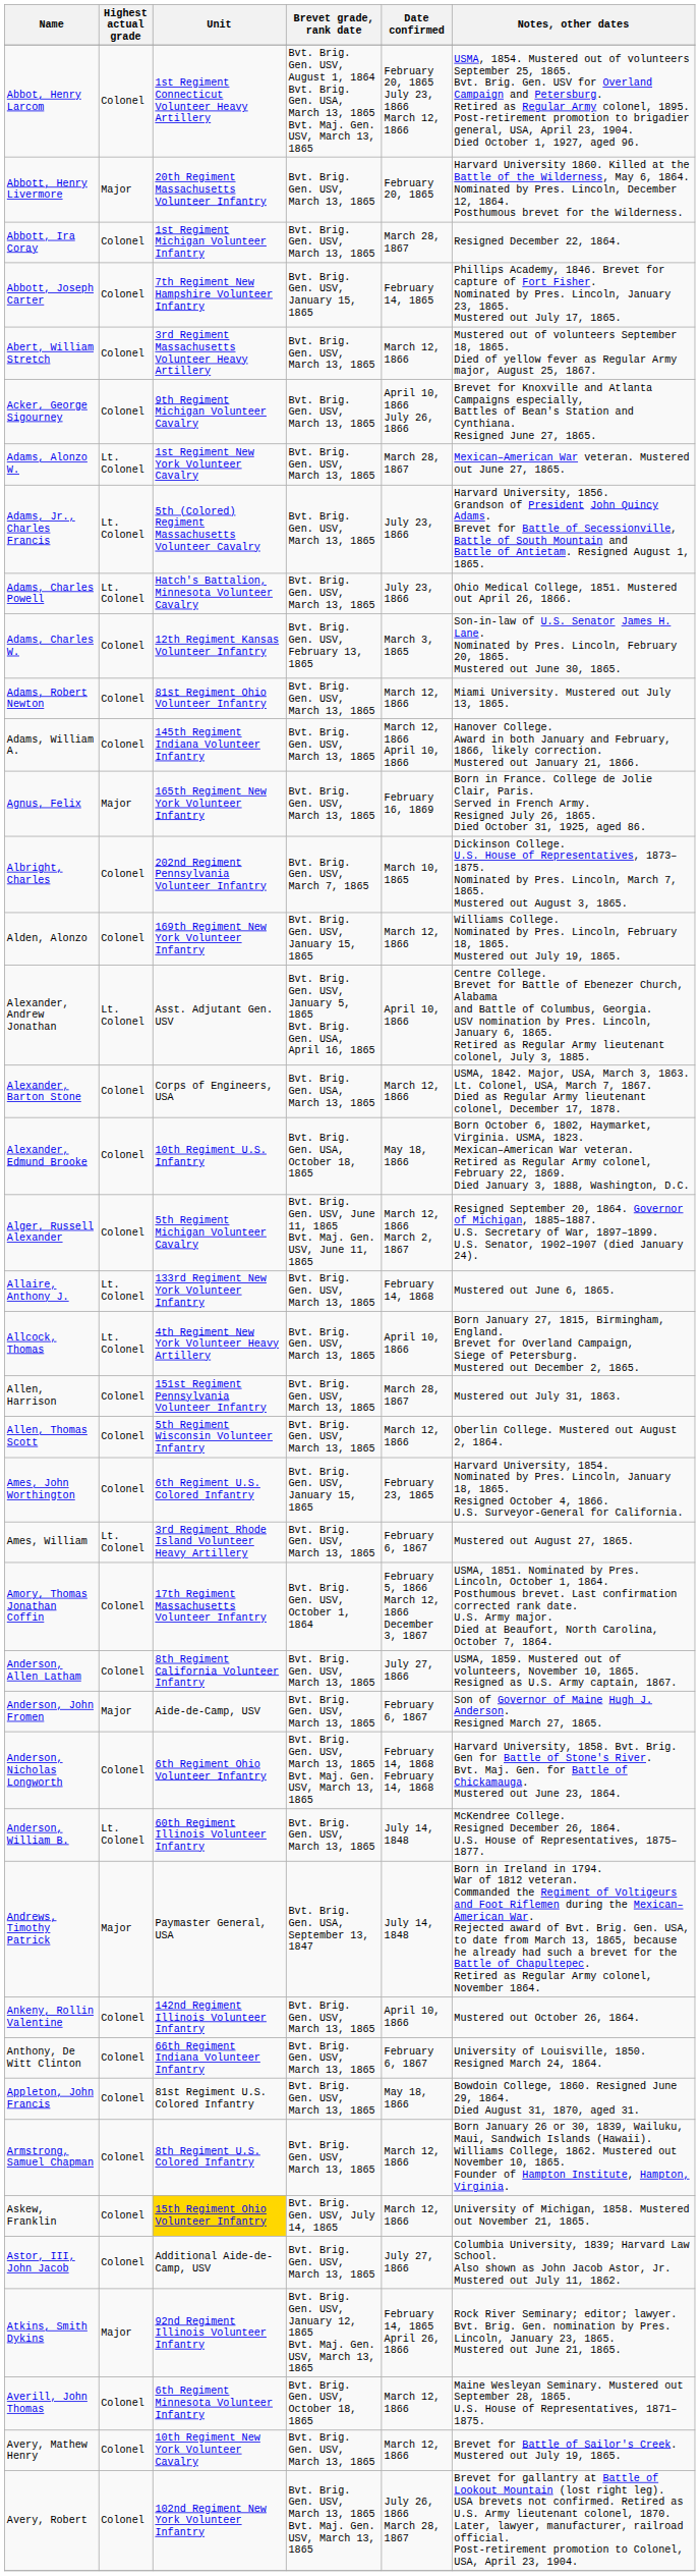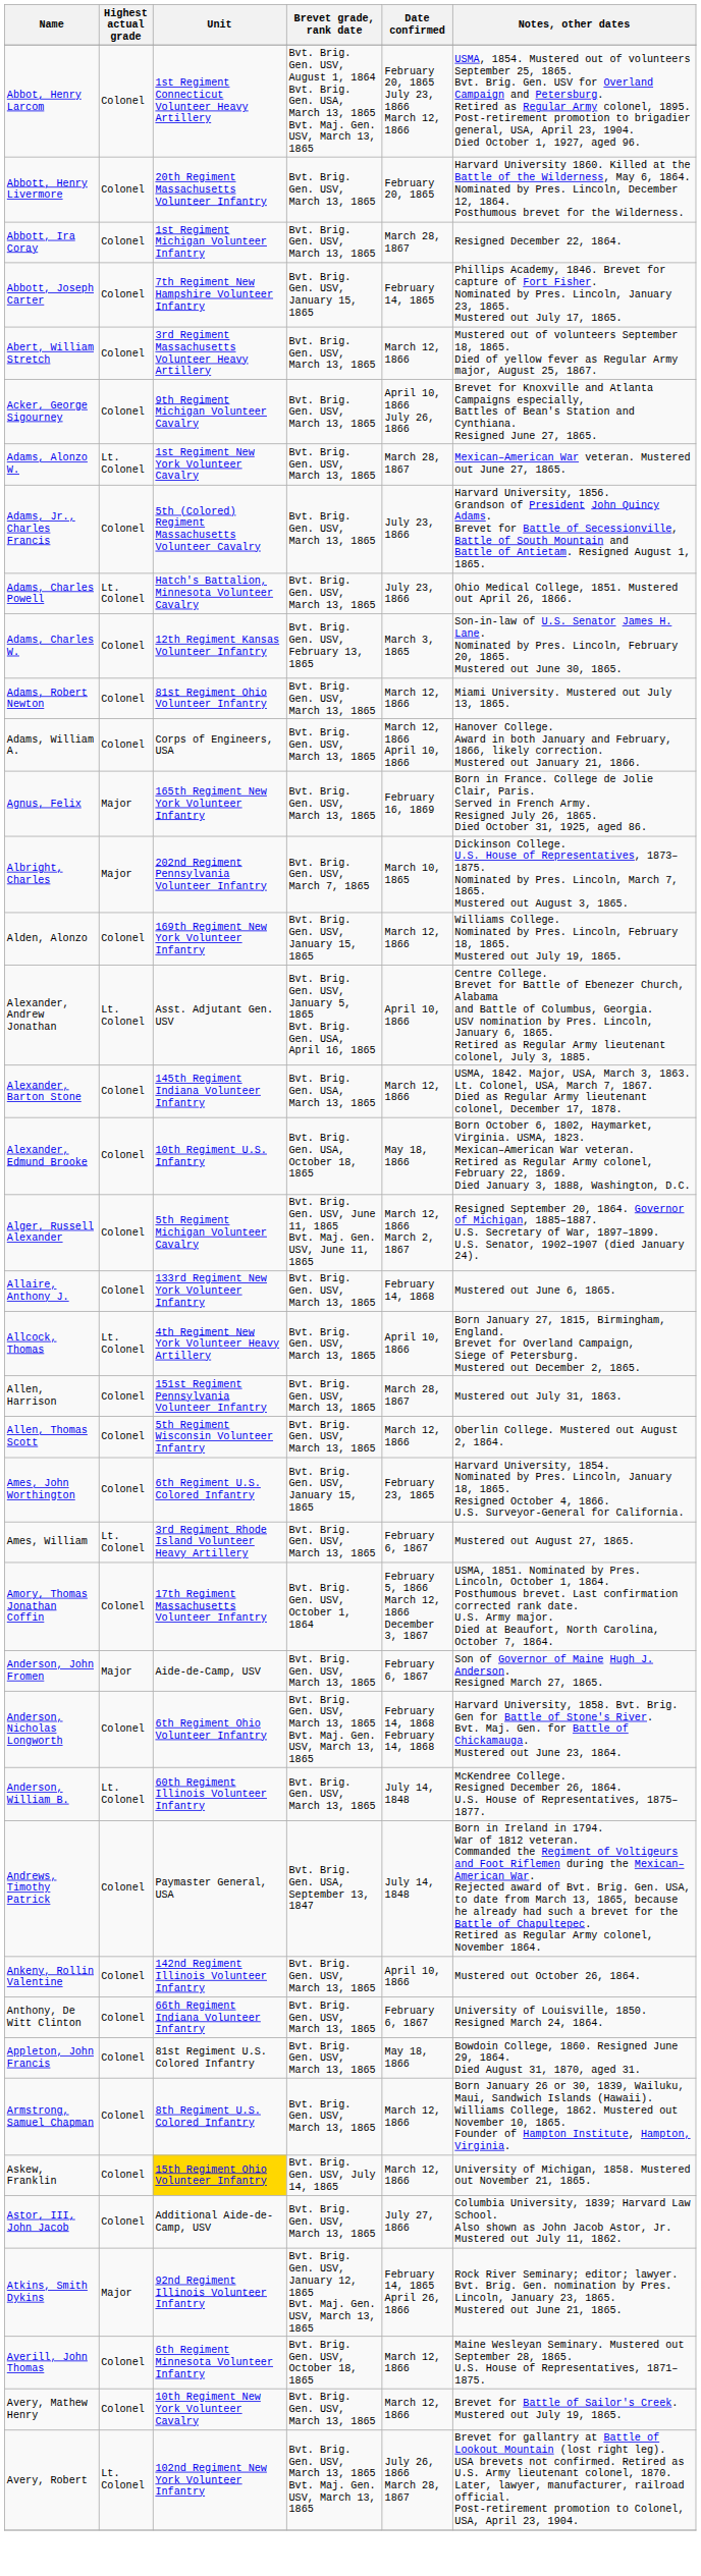Abbott, Henry Livermore | Highest actual grade: Major -> Colonel
Adams, Jr., Charles Francis | Highest actual grade: Lt. Colonel -> Colonel
Adams, William A. | Unit: 145th Regiment Indiana Volunteer Infantry -> Corps of Engineers, USA
Albright, Charles | Highest actual grade: Colonel -> Major
Alexander, Barton Stone | Unit: Corps of Engineers, USA -> 145th Regiment Indiana Volunteer Infantry
Allaire, Anthony J. | Highest actual grade: Lt. Colonel -> Colonel
- row: Anderson, Allen Latham | Colonel | 8th Regiment California Volunteer Infantry | Bvt. Brig. Gen. USV, March 13, 1865 | July 27, 1866 | USMA, 1859. Mustered out of volunteers, November 10, 1865. Resigned as U.S. Army captain, 1867.
Andrews, Timothy Patrick | Highest actual grade: Major -> Colonel
Avery, Robert | Highest actual grade: Colonel -> Lt. Colonel
